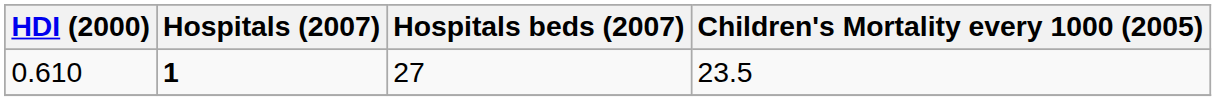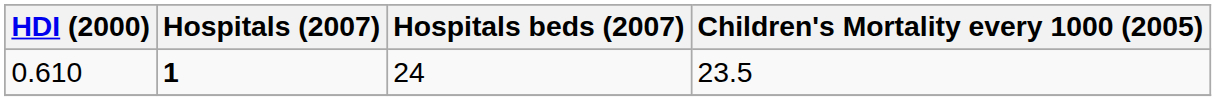0.610 | Hospitals beds (2007): 27 -> 24
